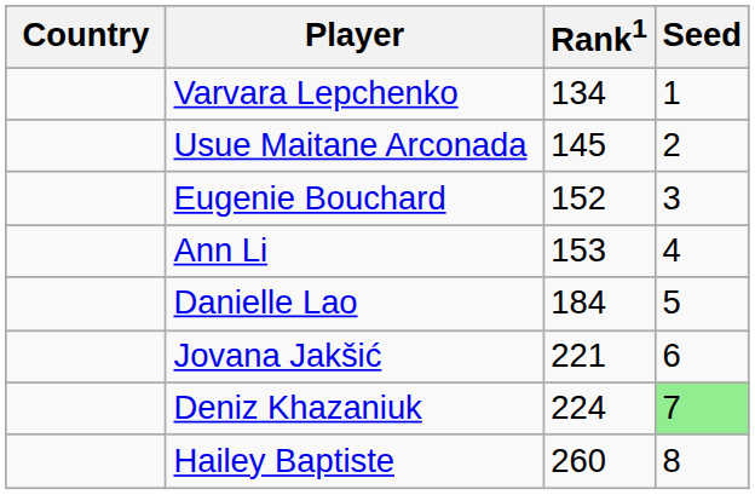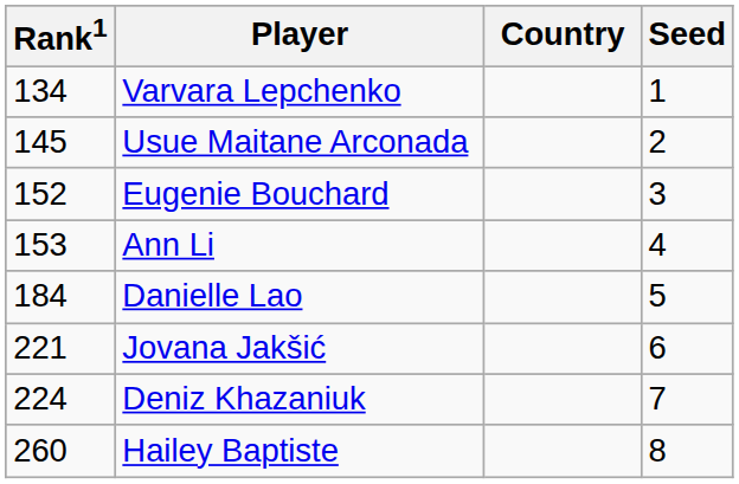columns swapped: Country <-> Rank1
Deniz Khazaniuk | Seed: lightgreen background -> no background
